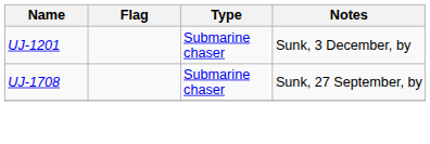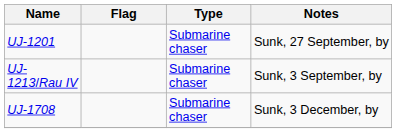UJ-1201 | Notes: Sunk, 3 December, by -> Sunk, 27 September, by
+ row: UJ-1213/Rau IV | Submarine chaser | Sunk, 3 September, by
UJ-1708 | Notes: Sunk, 27 September, by -> Sunk, 3 December, by
